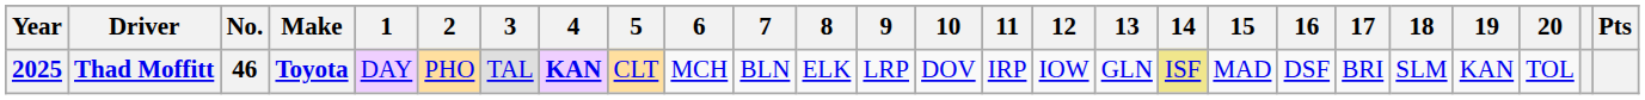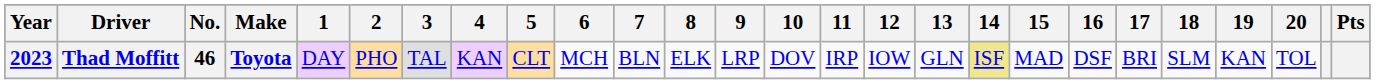Thad Moffitt | Year: 2025 -> 2023
Thad Moffitt | 4: bold -> normal
